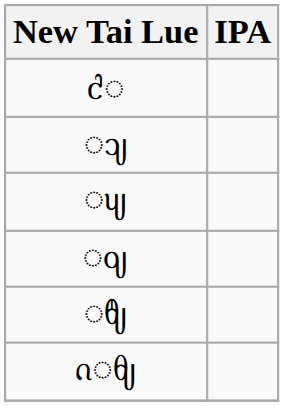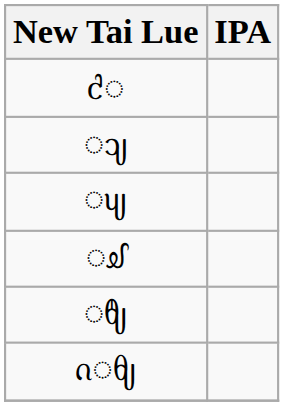- row: ◌ᦽ
+ row: ◌ᦾ
